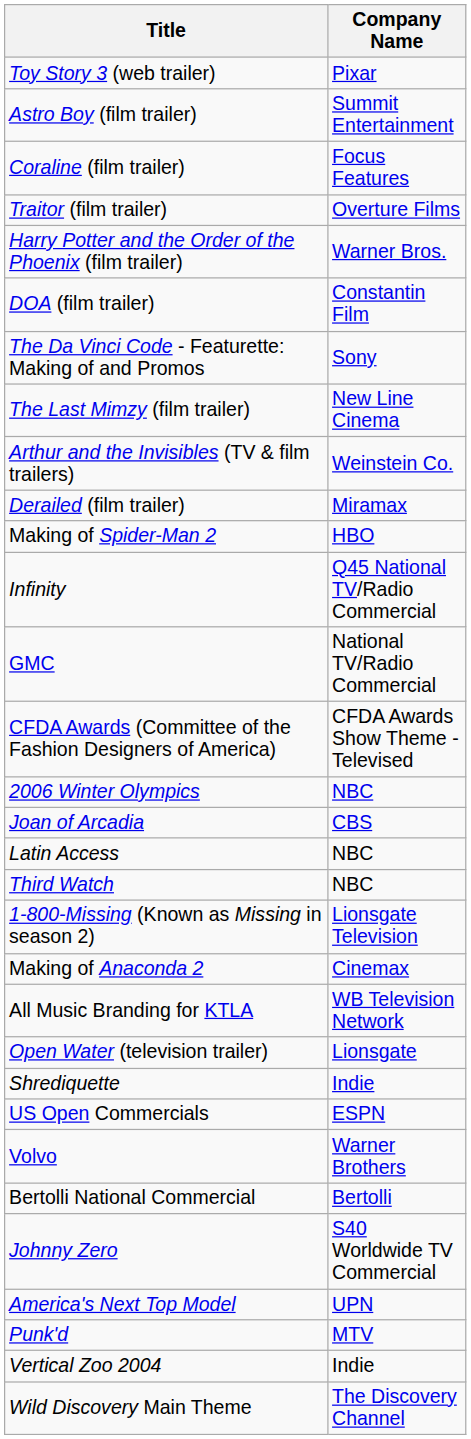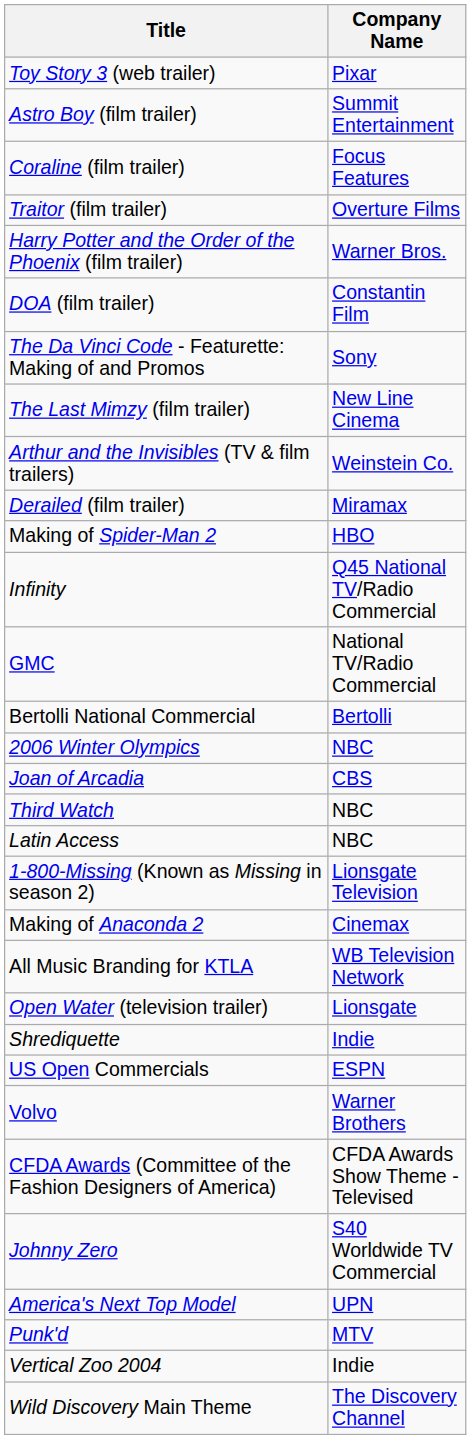rows swapped: CFDA Awards (Committee of the Fashion Designers of America) <-> Bertolli National Commercial
rows swapped: Third Watch <-> Latin Access
